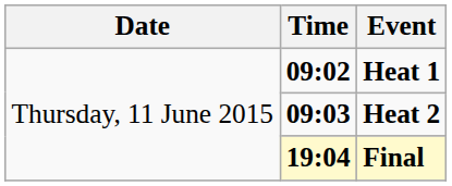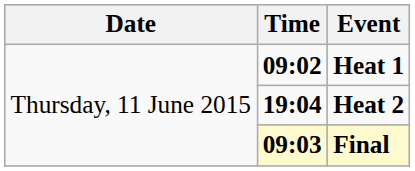Heat 2 | Time: 09:03 -> 19:04
Final | Time: 19:04 -> 09:03
